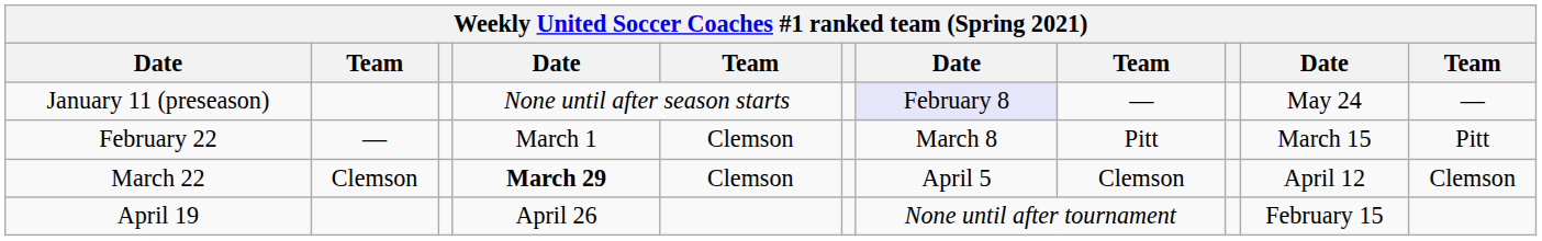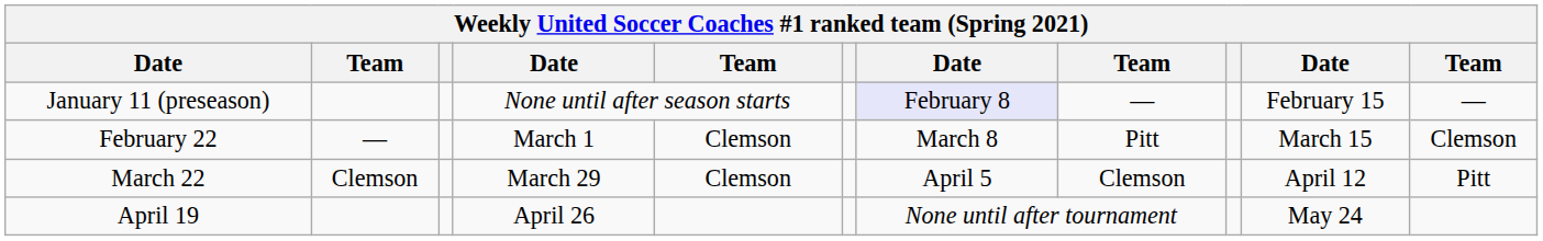January 11 (preseason) | column 10: May 24 -> February 15
February 22 | column 11: Pitt -> Clemson
March 22 | column 4: bold -> normal
March 22 | column 11: Clemson -> Pitt
April 19 | column 10: February 15 -> May 24
